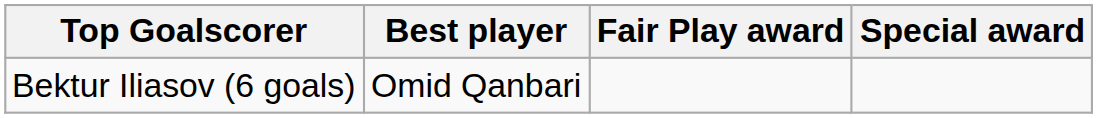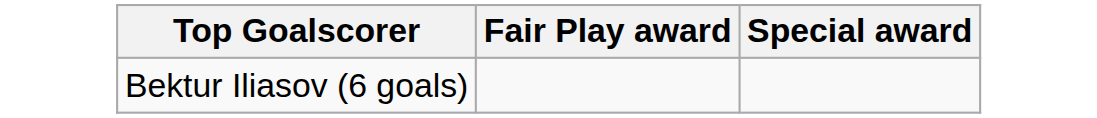- column: Best player | Omid Qanbari
